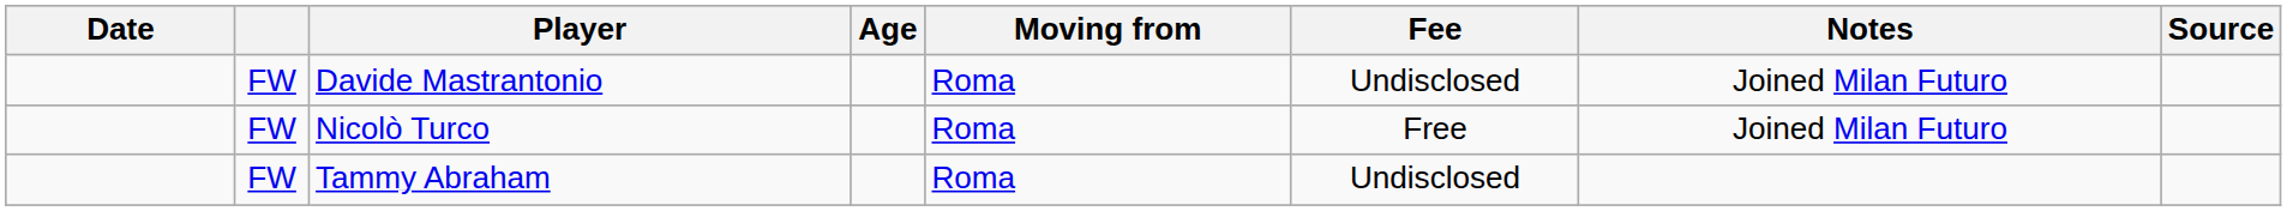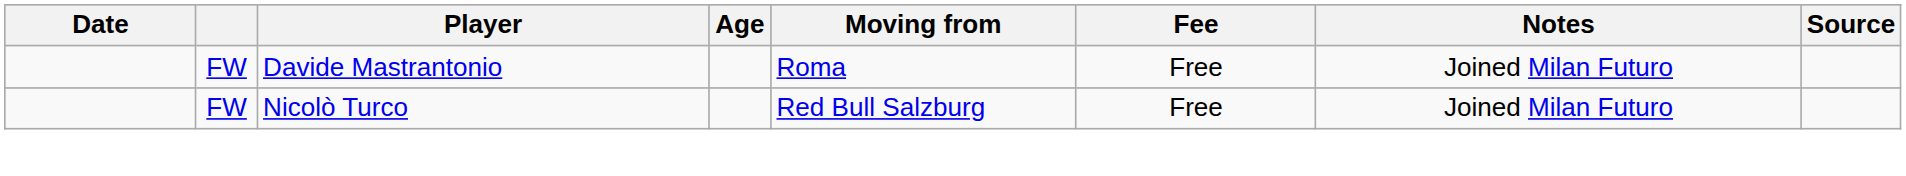Davide Mastrantonio | Fee: Undisclosed -> Free
Nicolò Turco | Moving from: Roma -> Red Bull Salzburg
- row: FW | Tammy Abraham | Roma | Undisclosed
